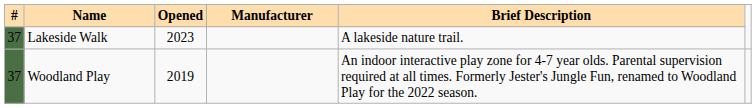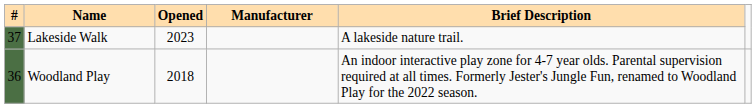Woodland Play | #: 37 -> 36
Woodland Play | Opened: 2019 -> 2018
